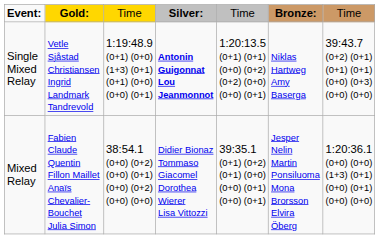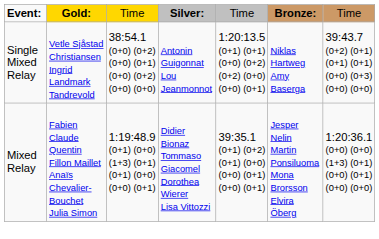Single Mixed Relay | column 3: 1:19:48.9 (0+1) (0+0) (1+3) (0+1) (0+1) (0+0) (0+0) (0+1) -> 38:54.1 (0+0) (0+2) (0+0) (0+1) (0+0) (0+2) (0+0) (0+0)
Single Mixed Relay | column 4: bold -> normal
Mixed Relay | column 3: 38:54.1 (0+0) (0+2) (0+0) (0+1) (0+0) (0+2) (0+0) (0+0) -> 1:19:48.9 (0+1) (0+0) (1+3) (0+1) (0+1) (0+0) (0+0) (0+1)
